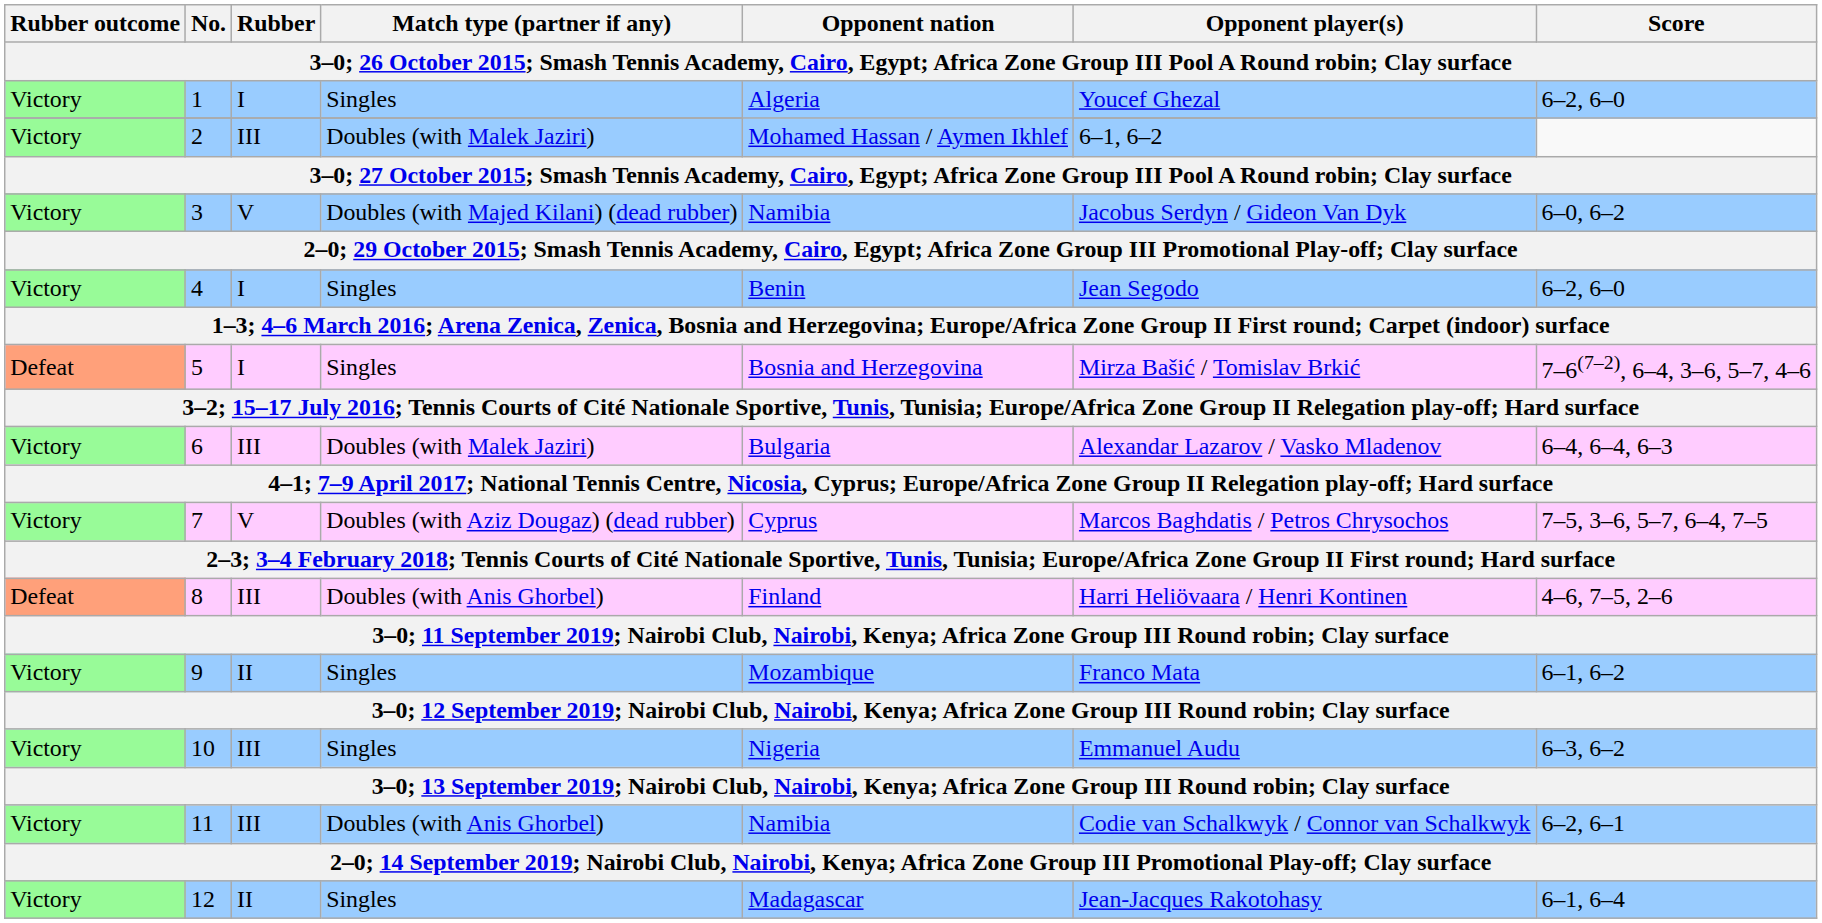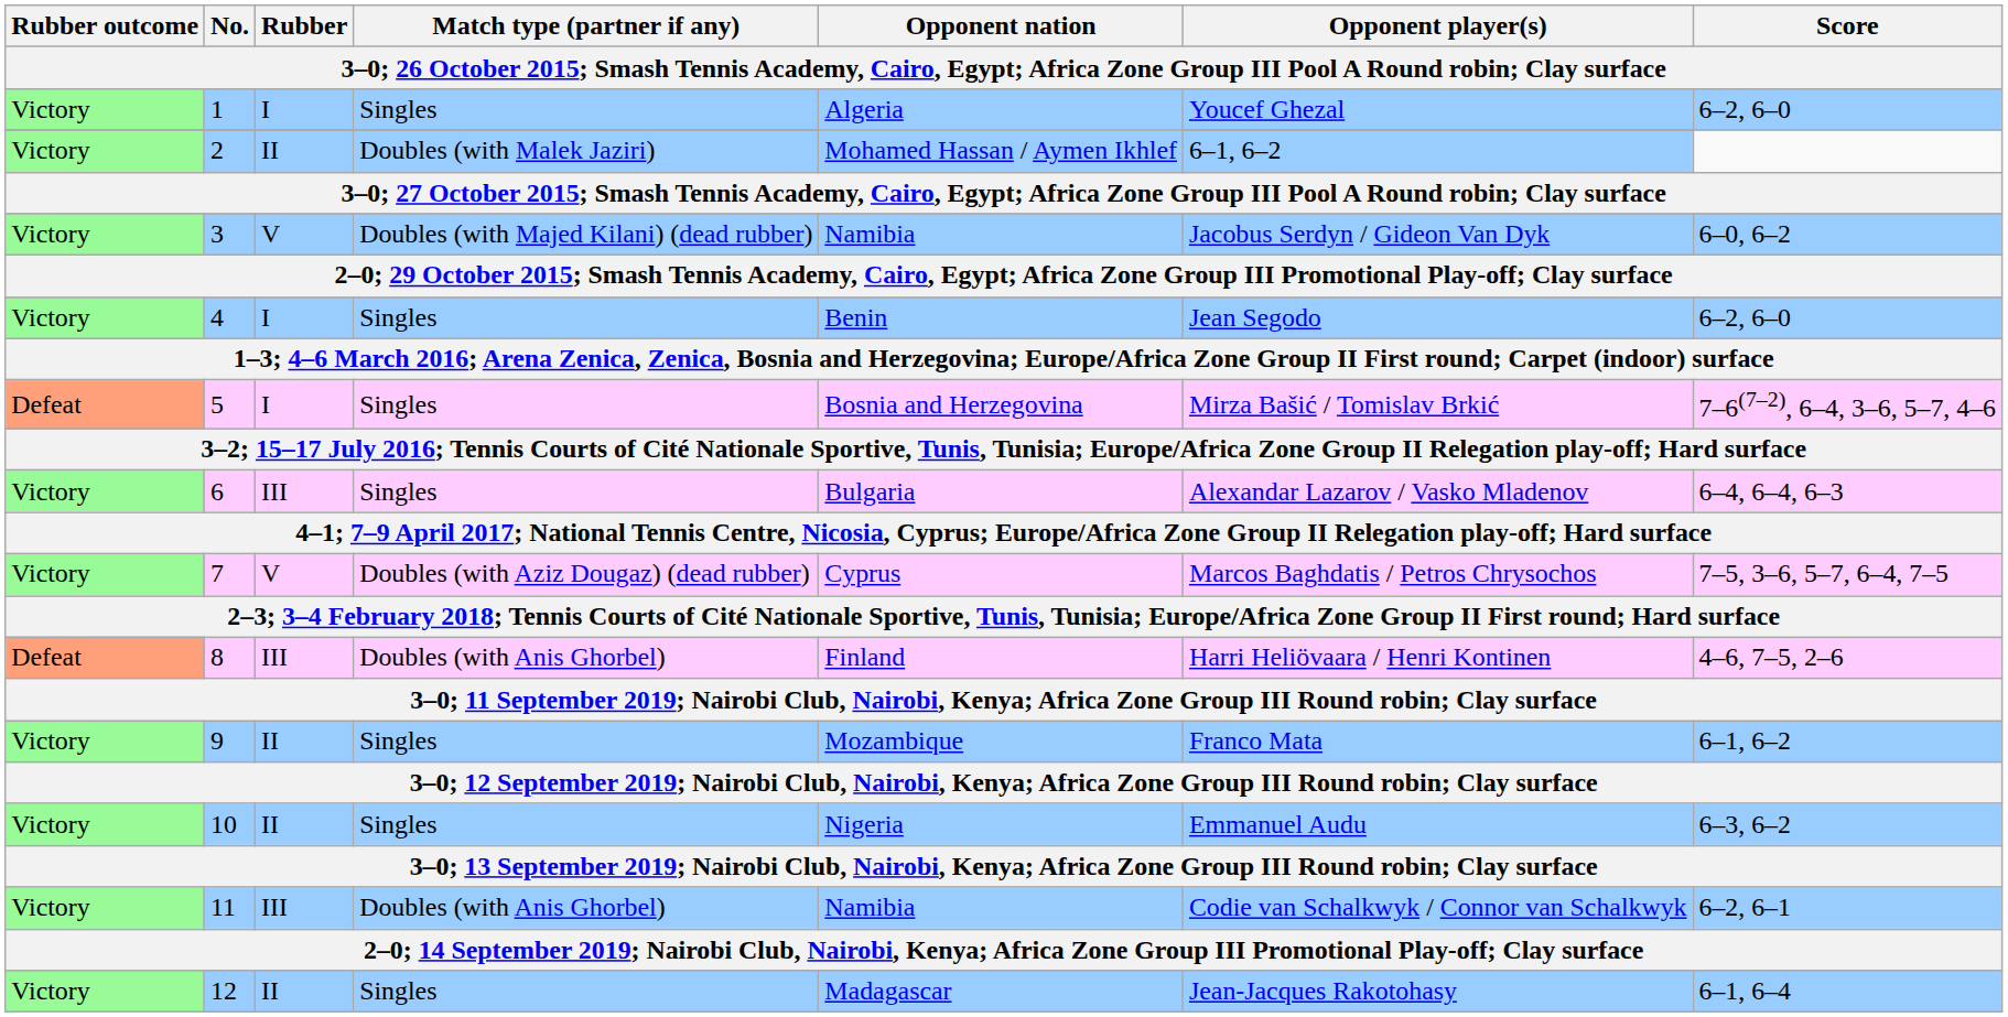2 | Rubber: III -> II
6 | Match type (partner if any): Doubles (with Malek Jaziri) -> Singles
10 | Rubber: III -> II
